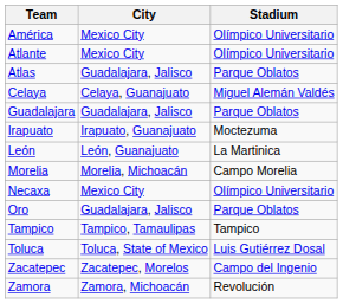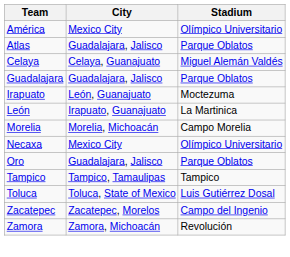- row: Atlante | Mexico City | Olímpico Universitario
Irapuato | City: Irapuato, Guanajuato -> León, Guanajuato
León | City: León, Guanajuato -> Irapuato, Guanajuato
